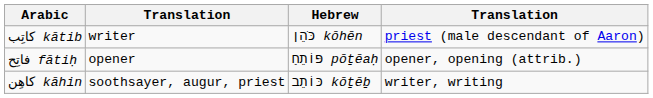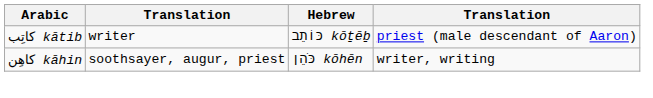كاتِب kātib | Hebrew: כֹּהֵן kōhēn -> כּוֹתֵב kōṯēḇ
- row: فاتِح fātiḥ | opener | פּוֹתֵחַ pōṯēaḥ | opener, opening (attrib.)
كاهِن kāhin | Hebrew: כּוֹתֵב kōṯēḇ -> כֹּהֵן kōhēn
